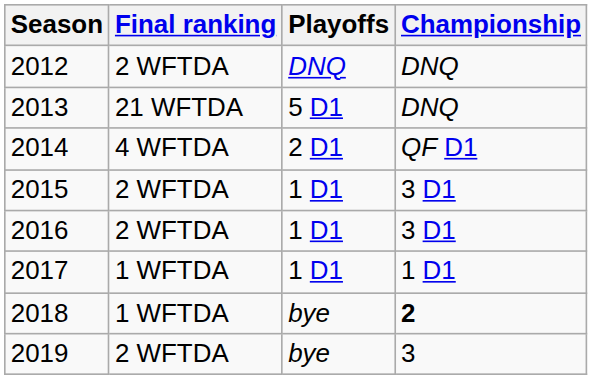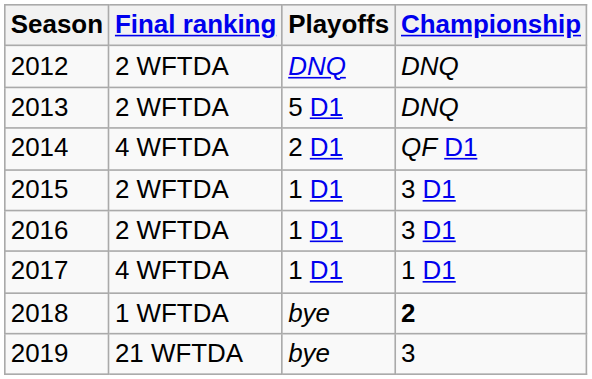2013 | Final ranking: 21 WFTDA -> 2 WFTDA
2017 | Final ranking: 1 WFTDA -> 4 WFTDA
2019 | Final ranking: 2 WFTDA -> 21 WFTDA
